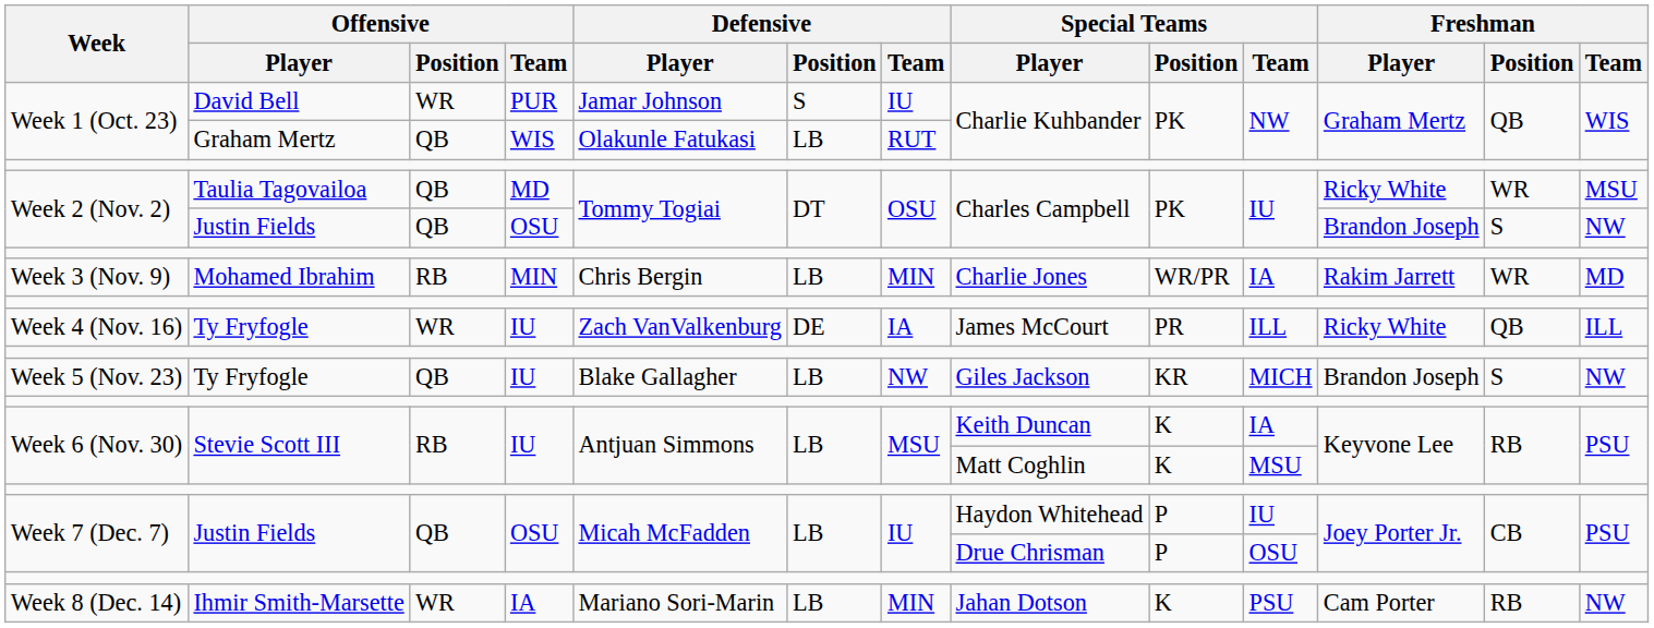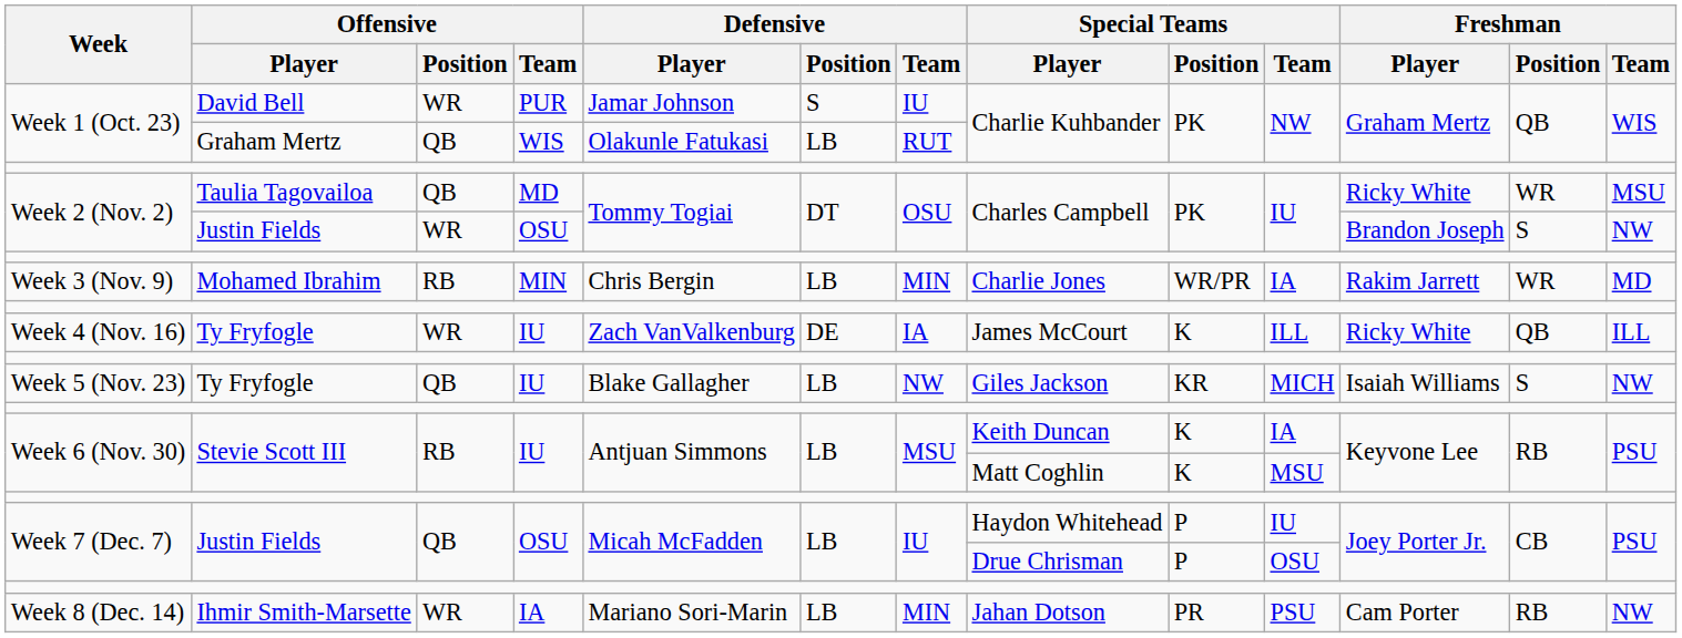Week 2 (Nov. 2) / Justin Fields | Offensive / Position: QB -> WR
Week 4 (Nov. 16) | Special Teams / Position: PR -> K
Week 5 (Nov. 23) | Freshman / Player: Brandon Joseph -> Isaiah Williams
Week 8 (Dec. 14) | Special Teams / Position: K -> PR
